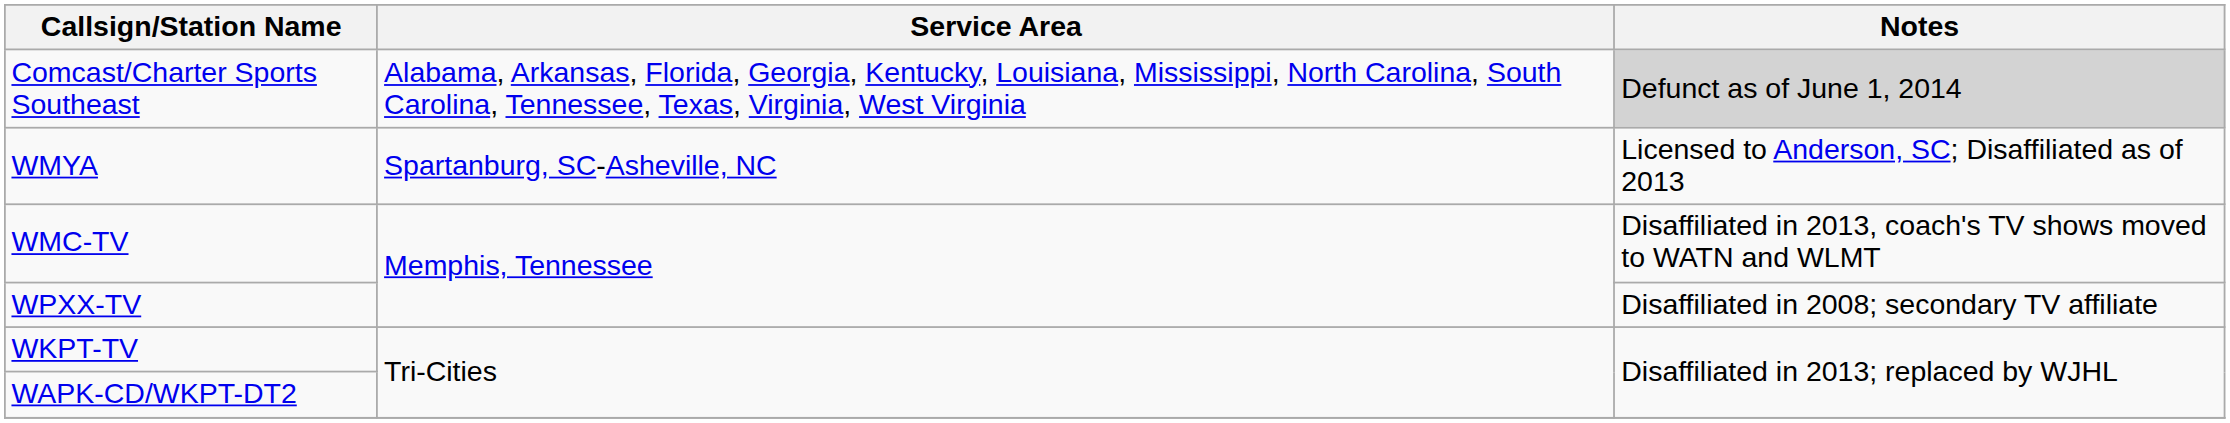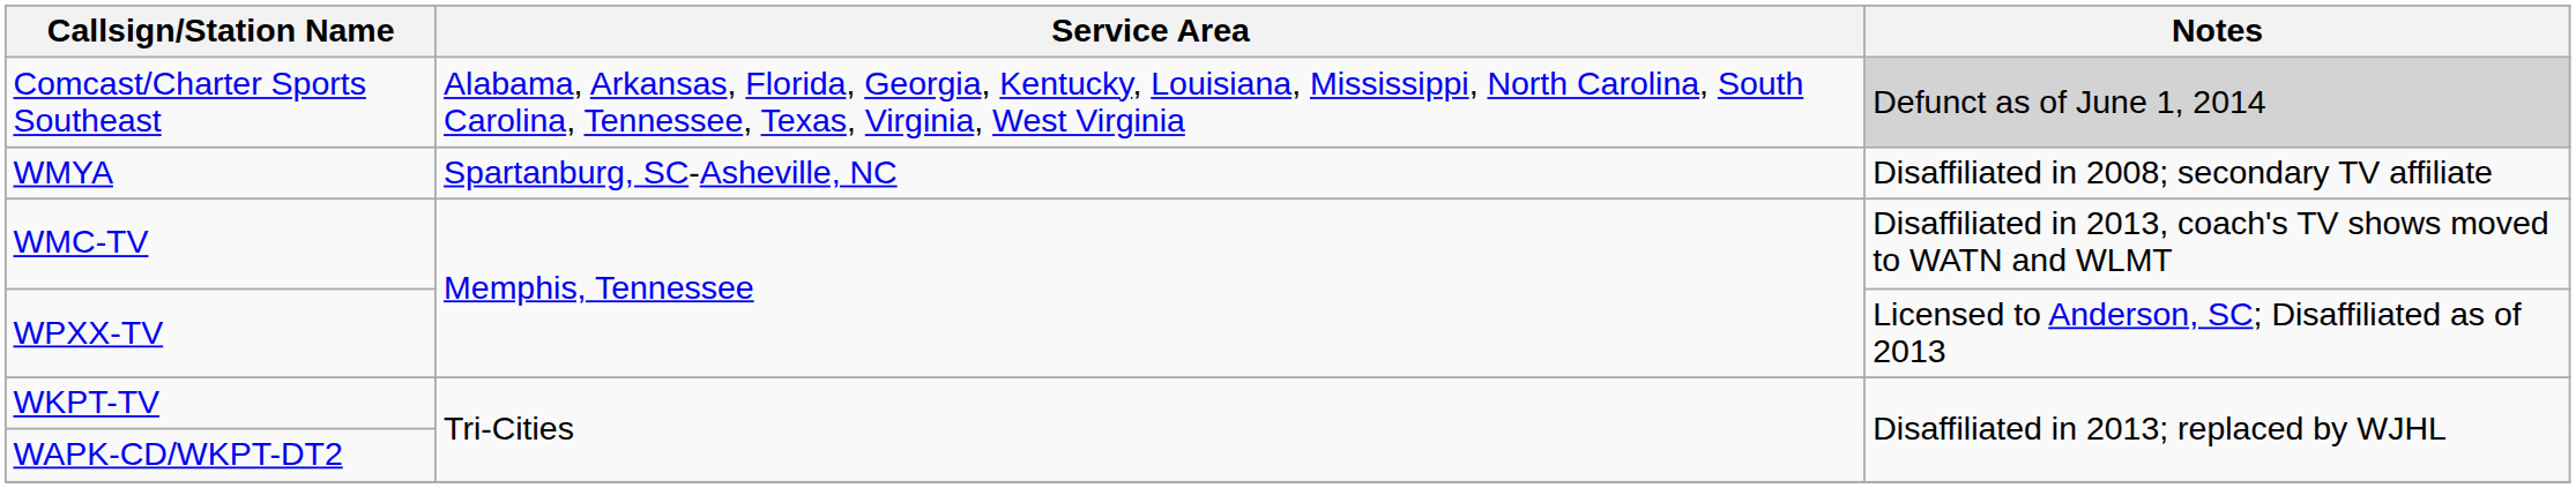WMYA | Notes: Licensed to Anderson, SC; Disaffiliated as of 2013 -> Disaffiliated in 2008; secondary TV affiliate
WPXX-TV | Notes: Disaffiliated in 2008; secondary TV affiliate -> Licensed to Anderson, SC; Disaffiliated as of 2013
